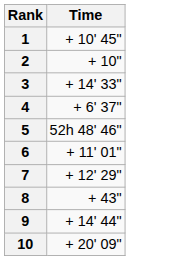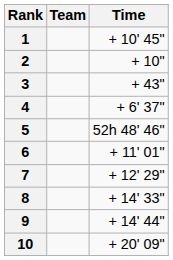+ column: Team
3 | Time: + 14' 33" -> + 43"
8 | Time: + 43" -> + 14' 33"
